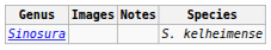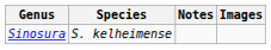columns swapped: Species <-> Images
